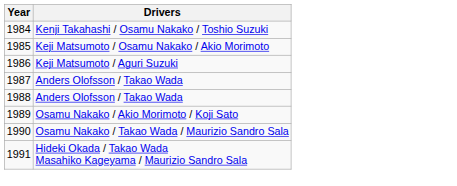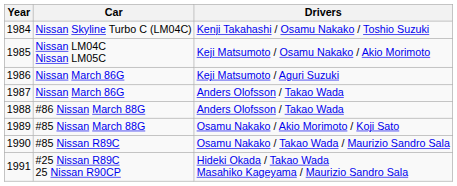+ column: Car | Nissan Skyline Turbo C (LM04C) | Nissan LM04C Nissan LM05C | Nissan March 86G | Nissan March 86G | #86 Nissan March 88G | #85 Nissan March 88G | #85 Nissan R89C | #25 Nissan R89C 25 Nissan R90CP
